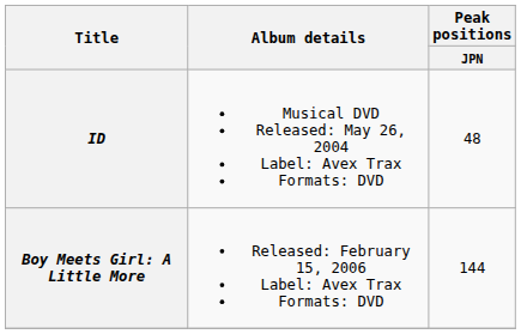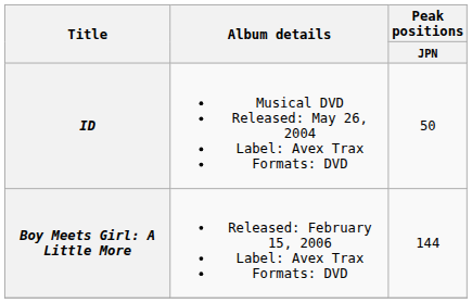ID | Peak positions / JPN: 48 -> 50
